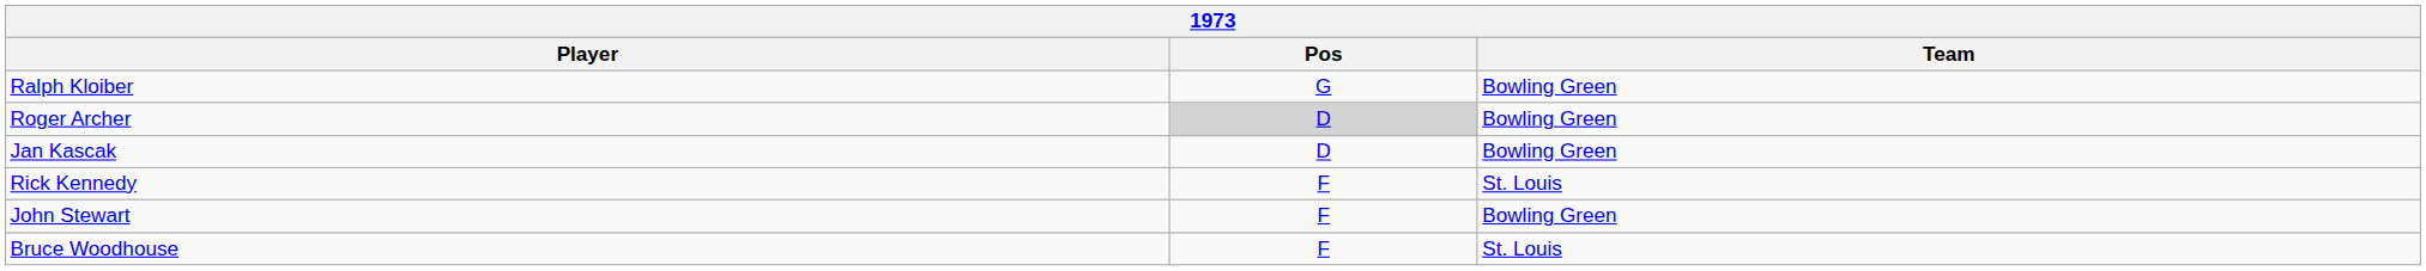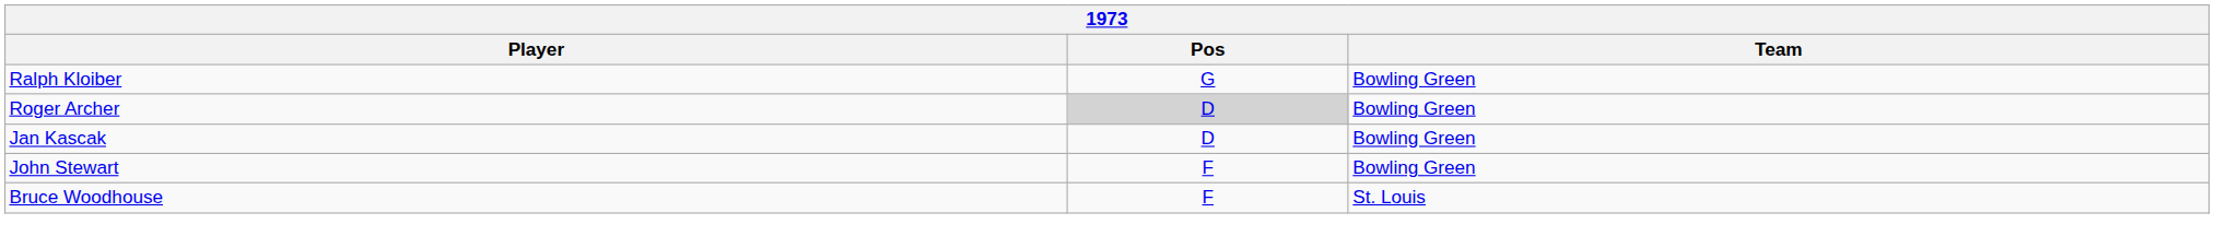- row: Rick Kennedy | F | St. Louis
